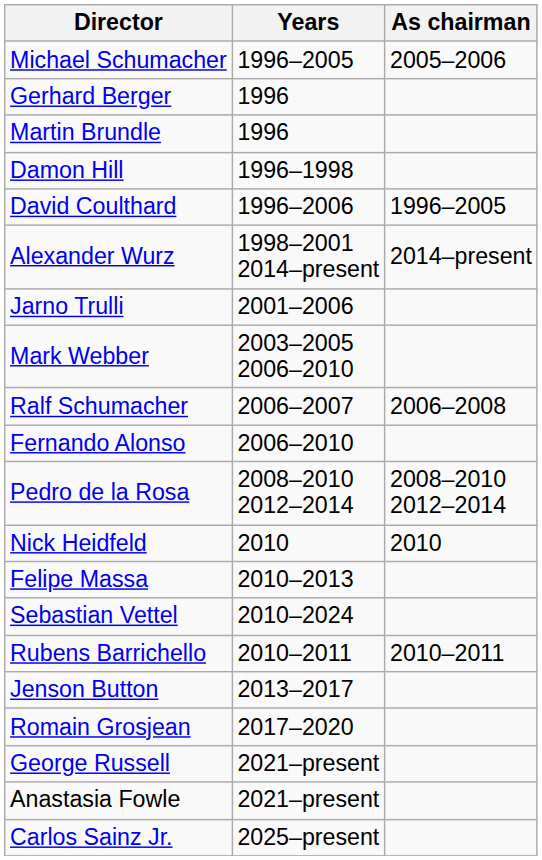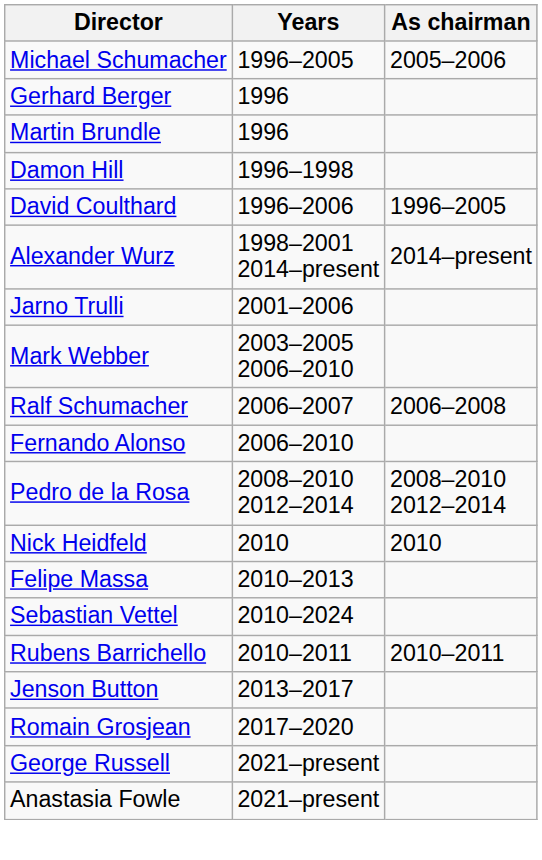- row: Carlos Sainz Jr. | 2025–present
